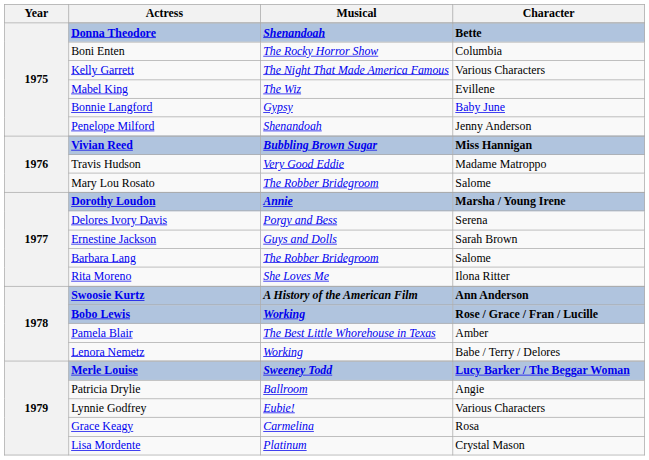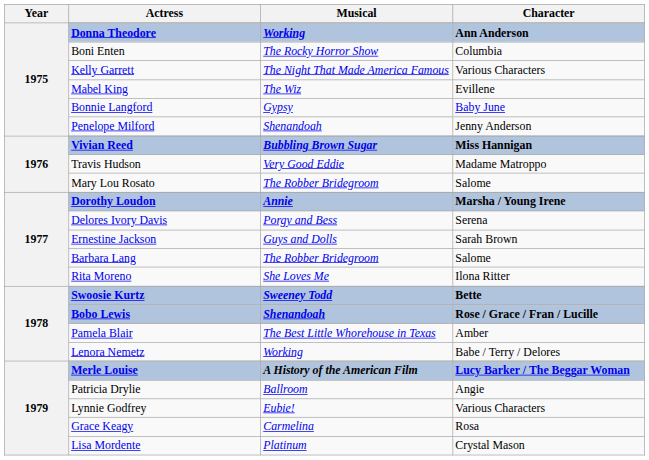Donna Theodore | Musical: Shenandoah -> Working
Donna Theodore | Character: Bette -> Ann Anderson
Swoosie Kurtz | Musical: A History of the American Film -> Sweeney Todd
Swoosie Kurtz | Character: Ann Anderson -> Bette
Bobo Lewis | Musical: Working -> Shenandoah
Merle Louise | Musical: Sweeney Todd -> A History of the American Film
